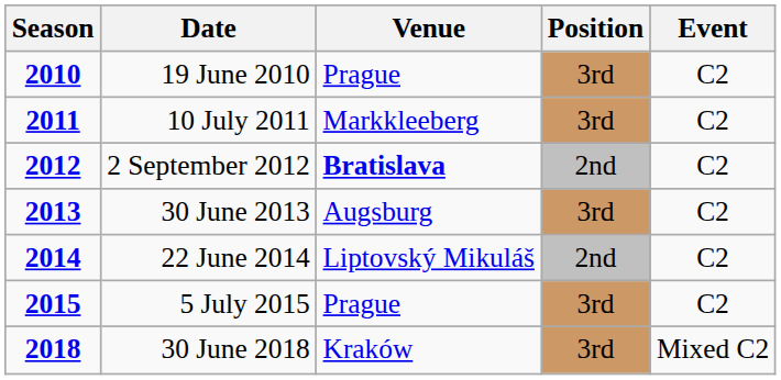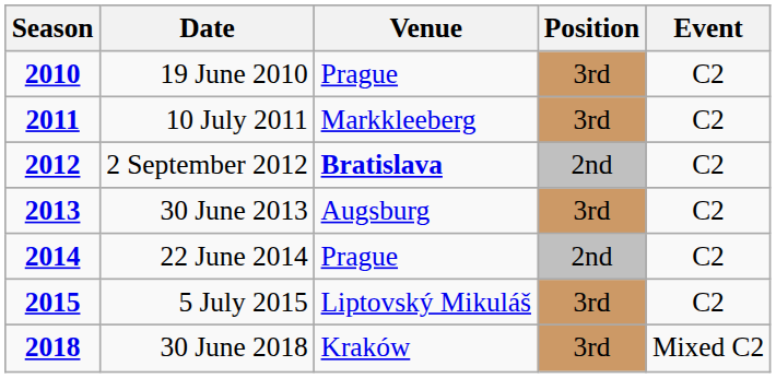22 June 2014 | Venue: Liptovský Mikuláš -> Prague
5 July 2015 | Venue: Prague -> Liptovský Mikuláš
